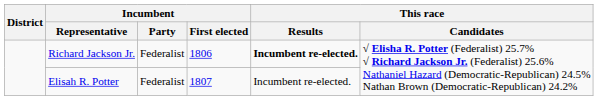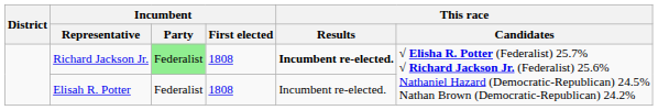Richard Jackson Jr. | Incumbent / Party: no background -> lightgreen background
Richard Jackson Jr. | Incumbent / First elected: 1806 -> 1808
Elisah R. Potter | Incumbent / First elected: 1807 -> 1808
